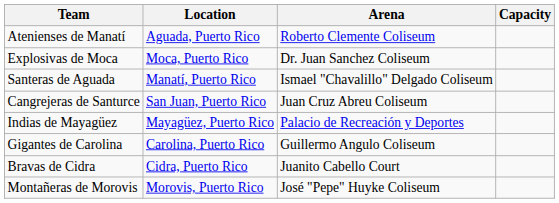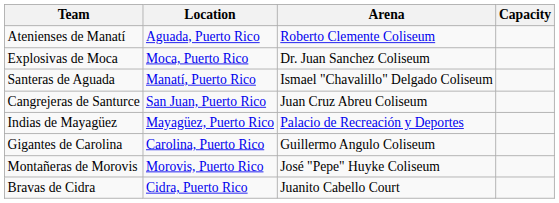rows swapped: Montañeras de Morovis <-> Bravas de Cidra
